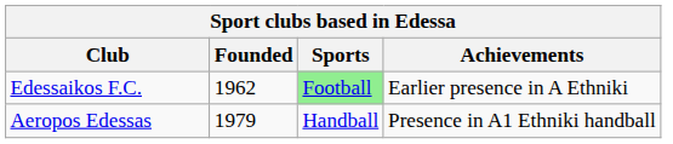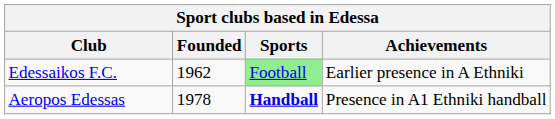Aeropos Edessas | Founded: 1979 -> 1978
Aeropos Edessas | Sports: normal -> bold
